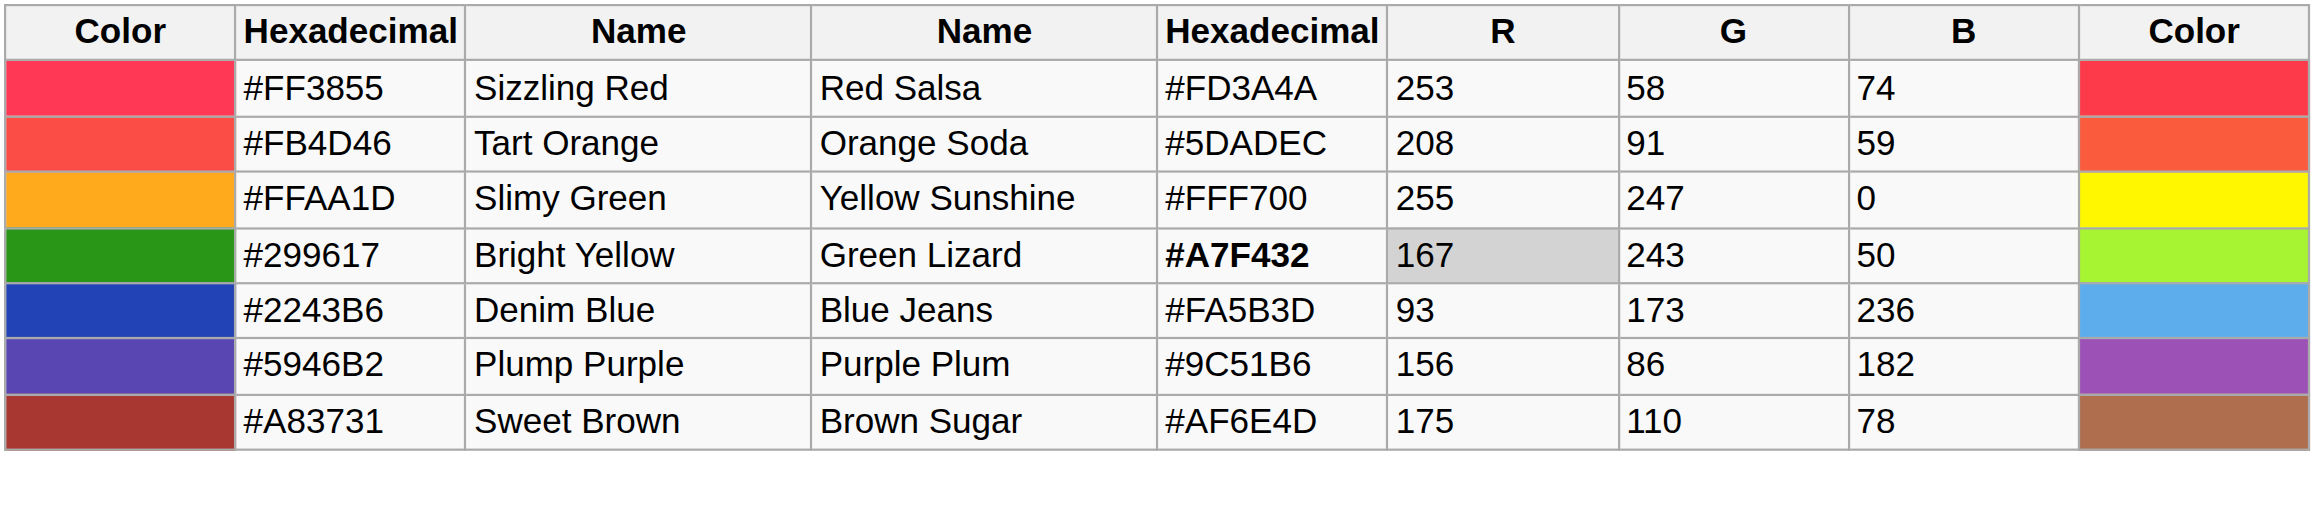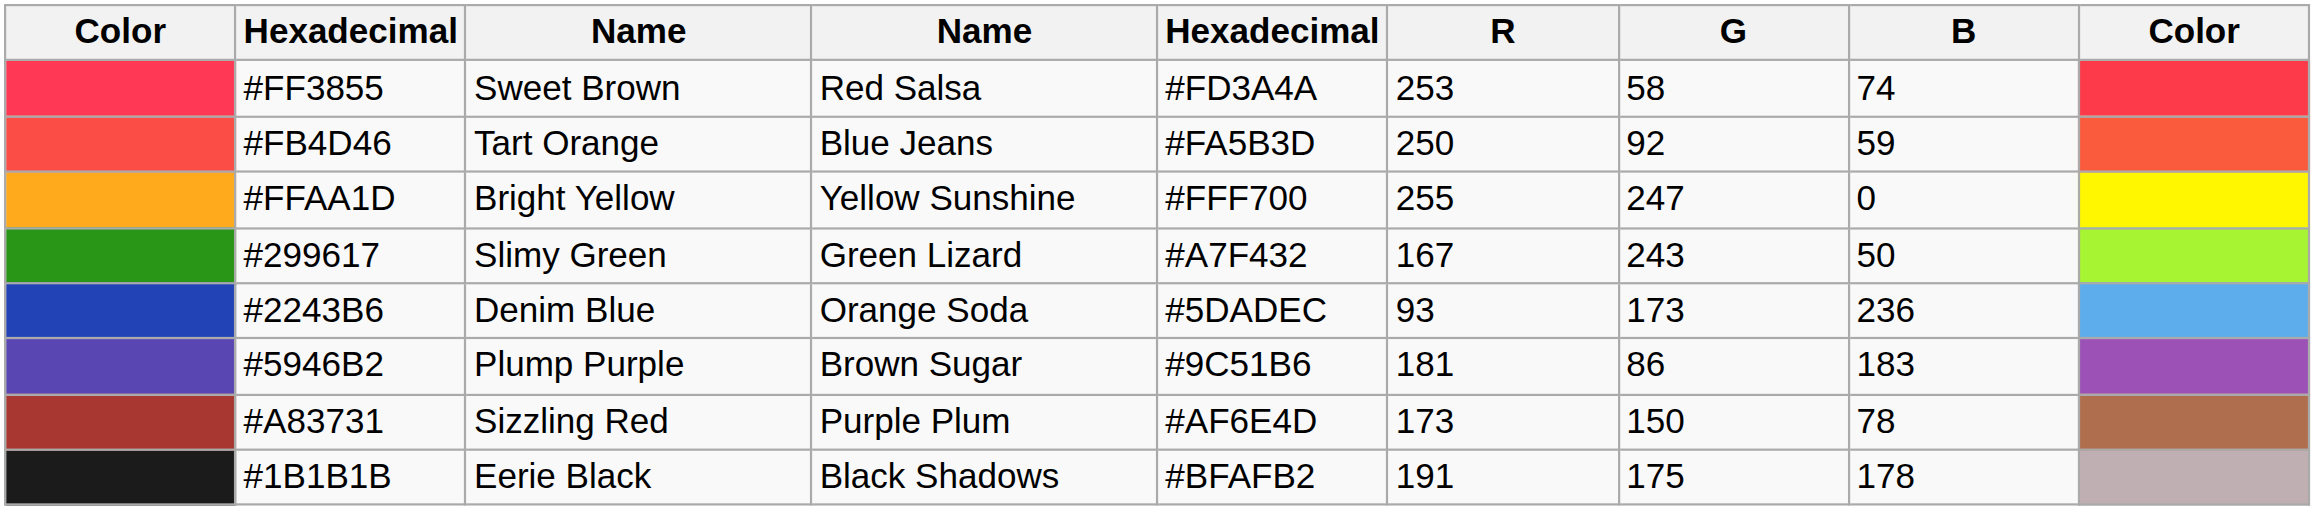#FF3855 | column 3: Sizzling Red -> Sweet Brown
#FB4D46 | column 4: Orange Soda -> Blue Jeans
#FB4D46 | column 5: #5DADEC -> #FA5B3D
#FB4D46 | R: 208 -> 250
#FB4D46 | G: 91 -> 92
#FFAA1D | column 3: Slimy Green -> Bright Yellow
#299617 | column 3: Bright Yellow -> Slimy Green
#299617 | column 5: bold -> normal
#299617 | R: lightgrey background -> no background
#2243B6 | column 4: Blue Jeans -> Orange Soda
#2243B6 | column 5: #FA5B3D -> #5DADEC
#5946B2 | column 4: Purple Plum -> Brown Sugar
#5946B2 | R: 156 -> 181
#5946B2 | B: 182 -> 183
#A83731 | column 3: Sweet Brown -> Sizzling Red
#A83731 | column 4: Brown Sugar -> Purple Plum
#A83731 | R: 175 -> 173
#A83731 | G: 110 -> 150
+ row: #1B1B1B | Eerie Black | Black Shadows | #BFAFB2 | 191 | 175 | 178
